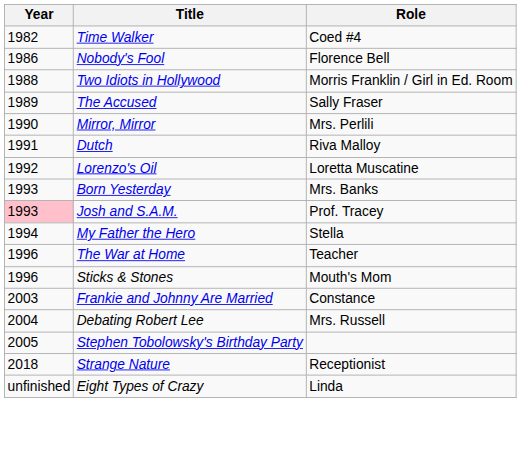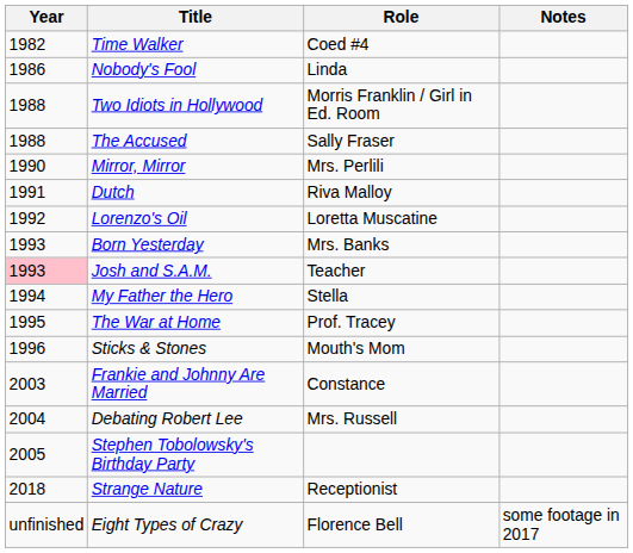+ column: Notes | some footage in 2017
Nobody's Fool | Role: Florence Bell -> Linda
The Accused | Year: 1989 -> 1988
Josh and S.A.M. | Role: Prof. Tracey -> Teacher
The War at Home | Year: 1996 -> 1995
The War at Home | Role: Teacher -> Prof. Tracey
Eight Types of Crazy | Role: Linda -> Florence Bell
